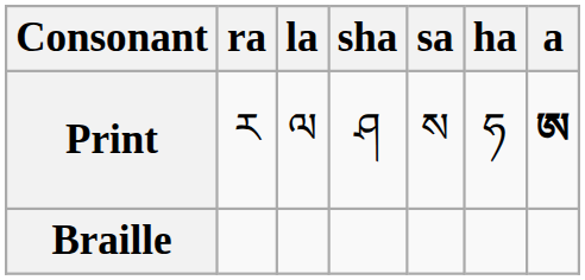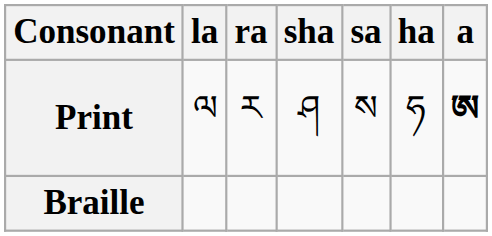columns swapped: ra <-> la
